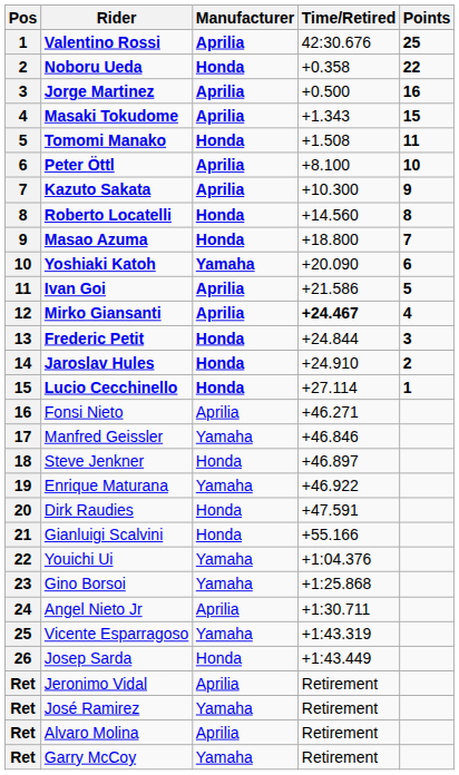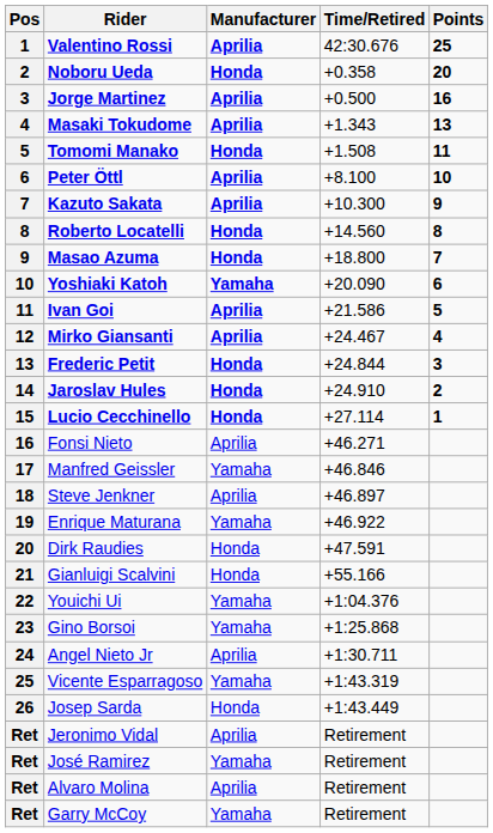Noboru Ueda | Points: 22 -> 20
Masaki Tokudome | Points: 15 -> 13
Mirko Giansanti | Time/Retired: bold -> normal
Steve Jenkner | Manufacturer: Honda -> Aprilia
